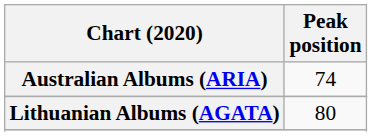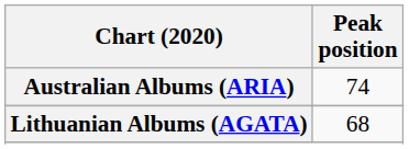Lithuanian Albums (AGATA) | Peak position: 80 -> 68
